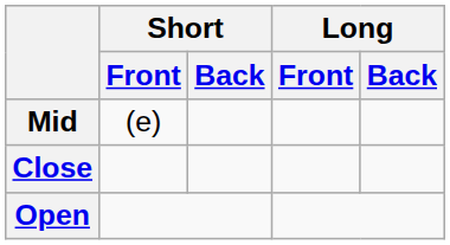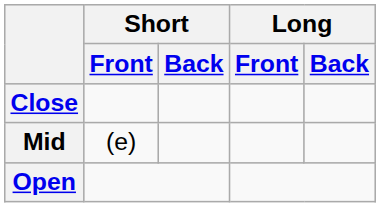rows swapped: Close <-> Mid
